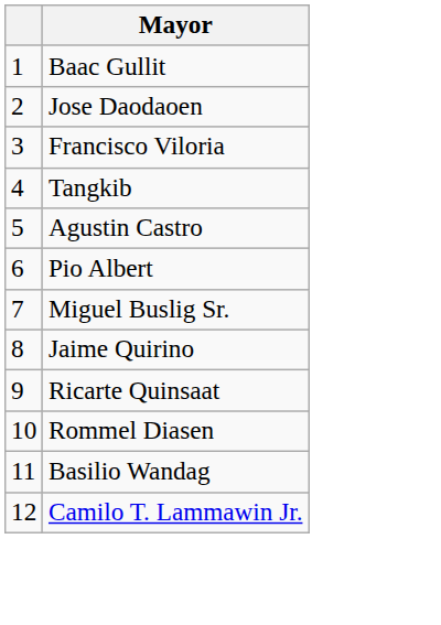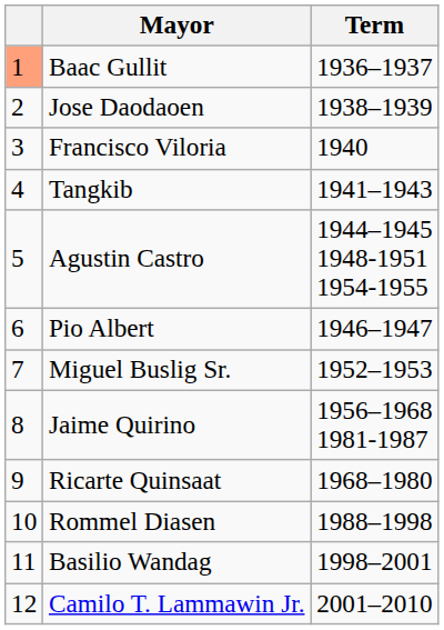+ column: Term | 1936–1937 | 1938–1939 | 1940 | 1941–1943 | 1944–1945 1948-1951 1954-1955 | 1946–1947 | 1952–1953 | 1956–1968 1981-1987 | 1968–1980 | 1988–1998 | 1998–2001 | 2001–2010
Baac Gullit | column 1: no background -> lightsalmon background
